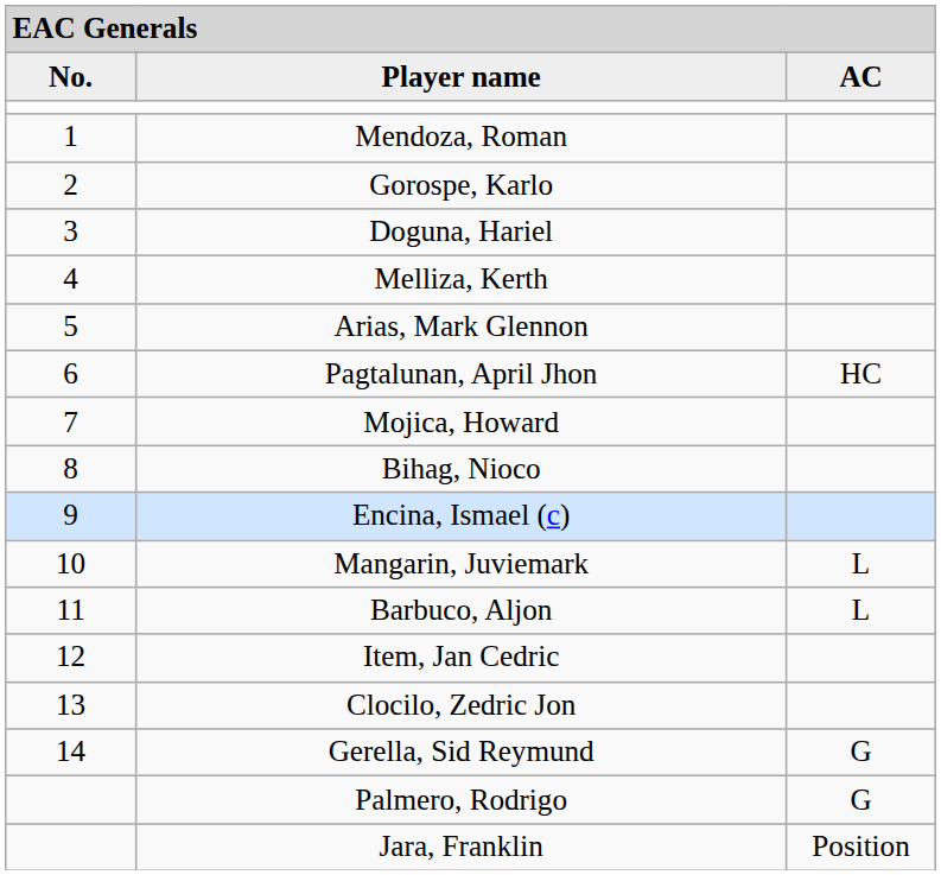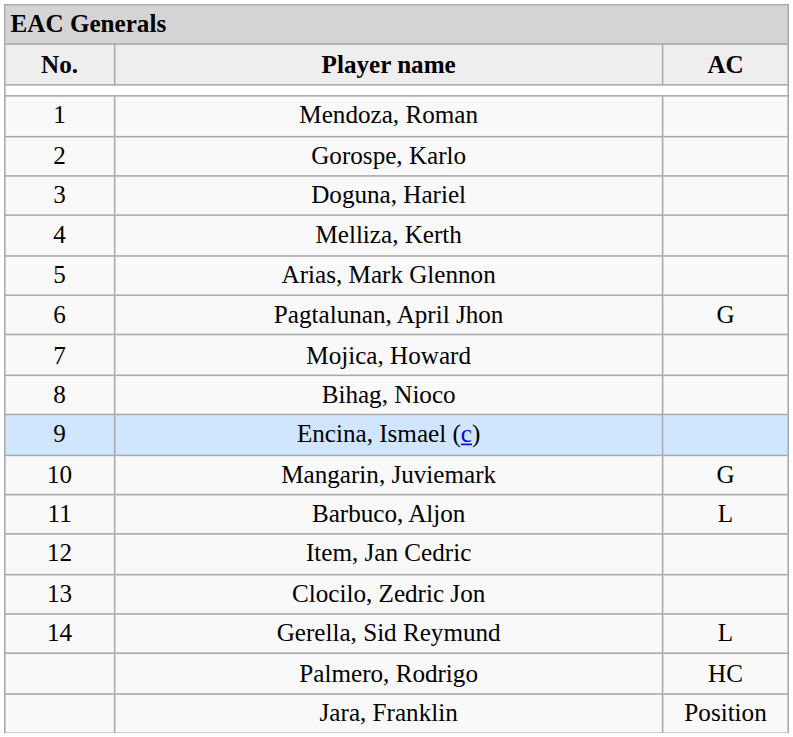Pagtalunan, April Jhon | column 3: HC -> G
Mangarin, Juviemark | column 3: L -> G
Gerella, Sid Reymund | column 3: G -> L
Palmero, Rodrigo | column 3: G -> HC
